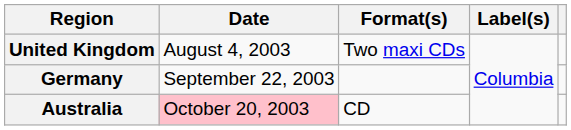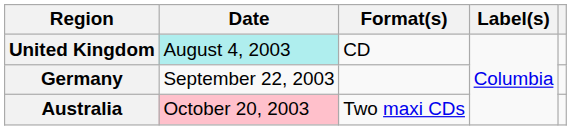United Kingdom | Date: no background -> paleturquoise background
United Kingdom | Format(s): Two maxi CDs -> CD
Australia | Format(s): CD -> Two maxi CDs
